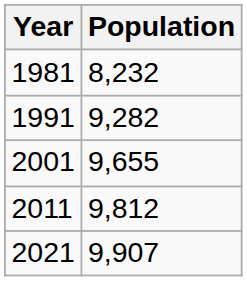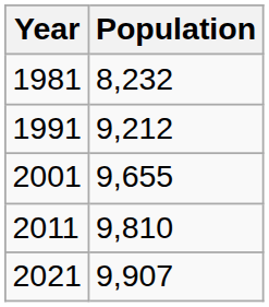1991 | Population: 9,282 -> 9,212
2011 | Population: 9,812 -> 9,810
